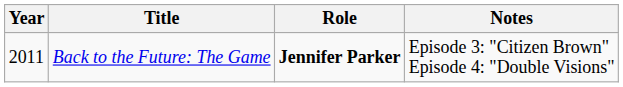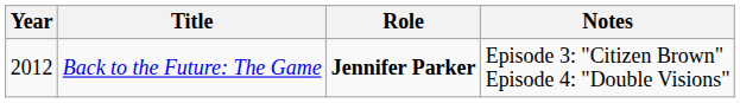Back to the Future: The Game | Year: 2011 -> 2012
